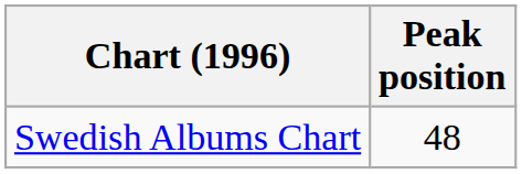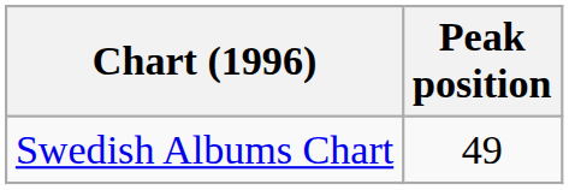Swedish Albums Chart | Peak position: 48 -> 49
